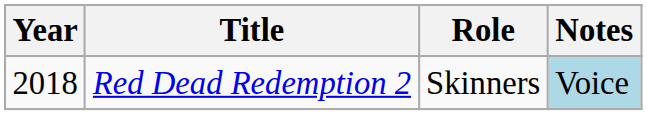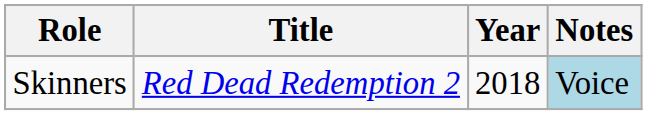columns swapped: Year <-> Role
